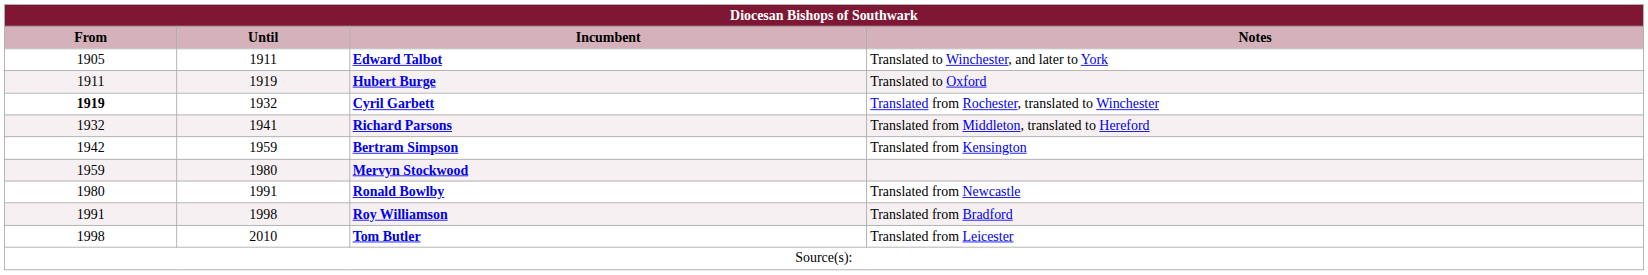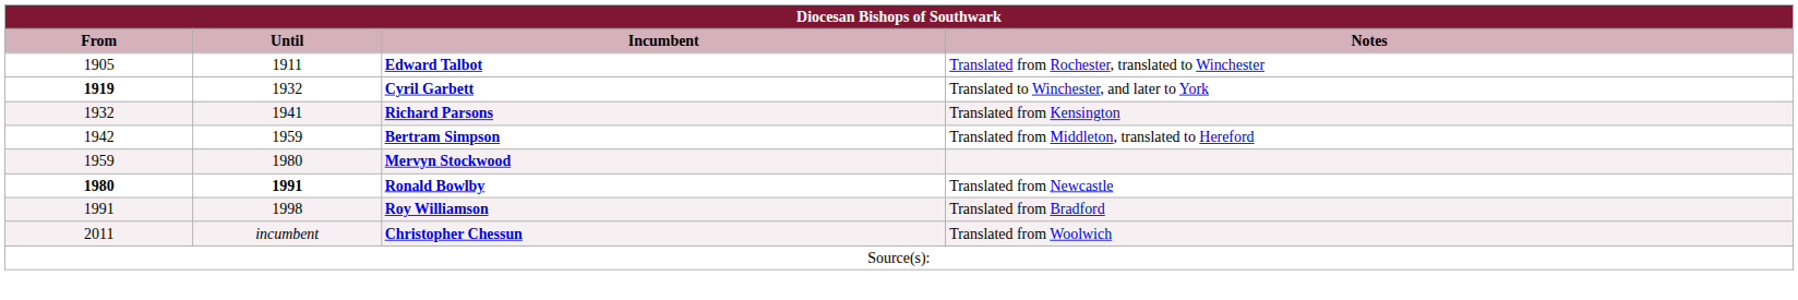Edward Talbot | Notes: Translated to Winchester, and later to York -> Translated from Rochester, translated to Winchester
- row: 1911 | 1919 | Hubert Burge | Translated to Oxford
Cyril Garbett | Notes: Translated from Rochester, translated to Winchester -> Translated to Winchester, and later to York
Richard Parsons | Notes: Translated from Middleton, translated to Hereford -> Translated from Kensington
Bertram Simpson | Notes: Translated from Kensington -> Translated from Middleton, translated to Hereford
Ronald Bowlby | From: normal -> bold
Ronald Bowlby | Until: normal -> bold
- row: 1998 | 2010 | Tom Butler | Translated from Leicester
+ row: 2011 | incumbent | Christopher Chessun | Translated from Woolwich
